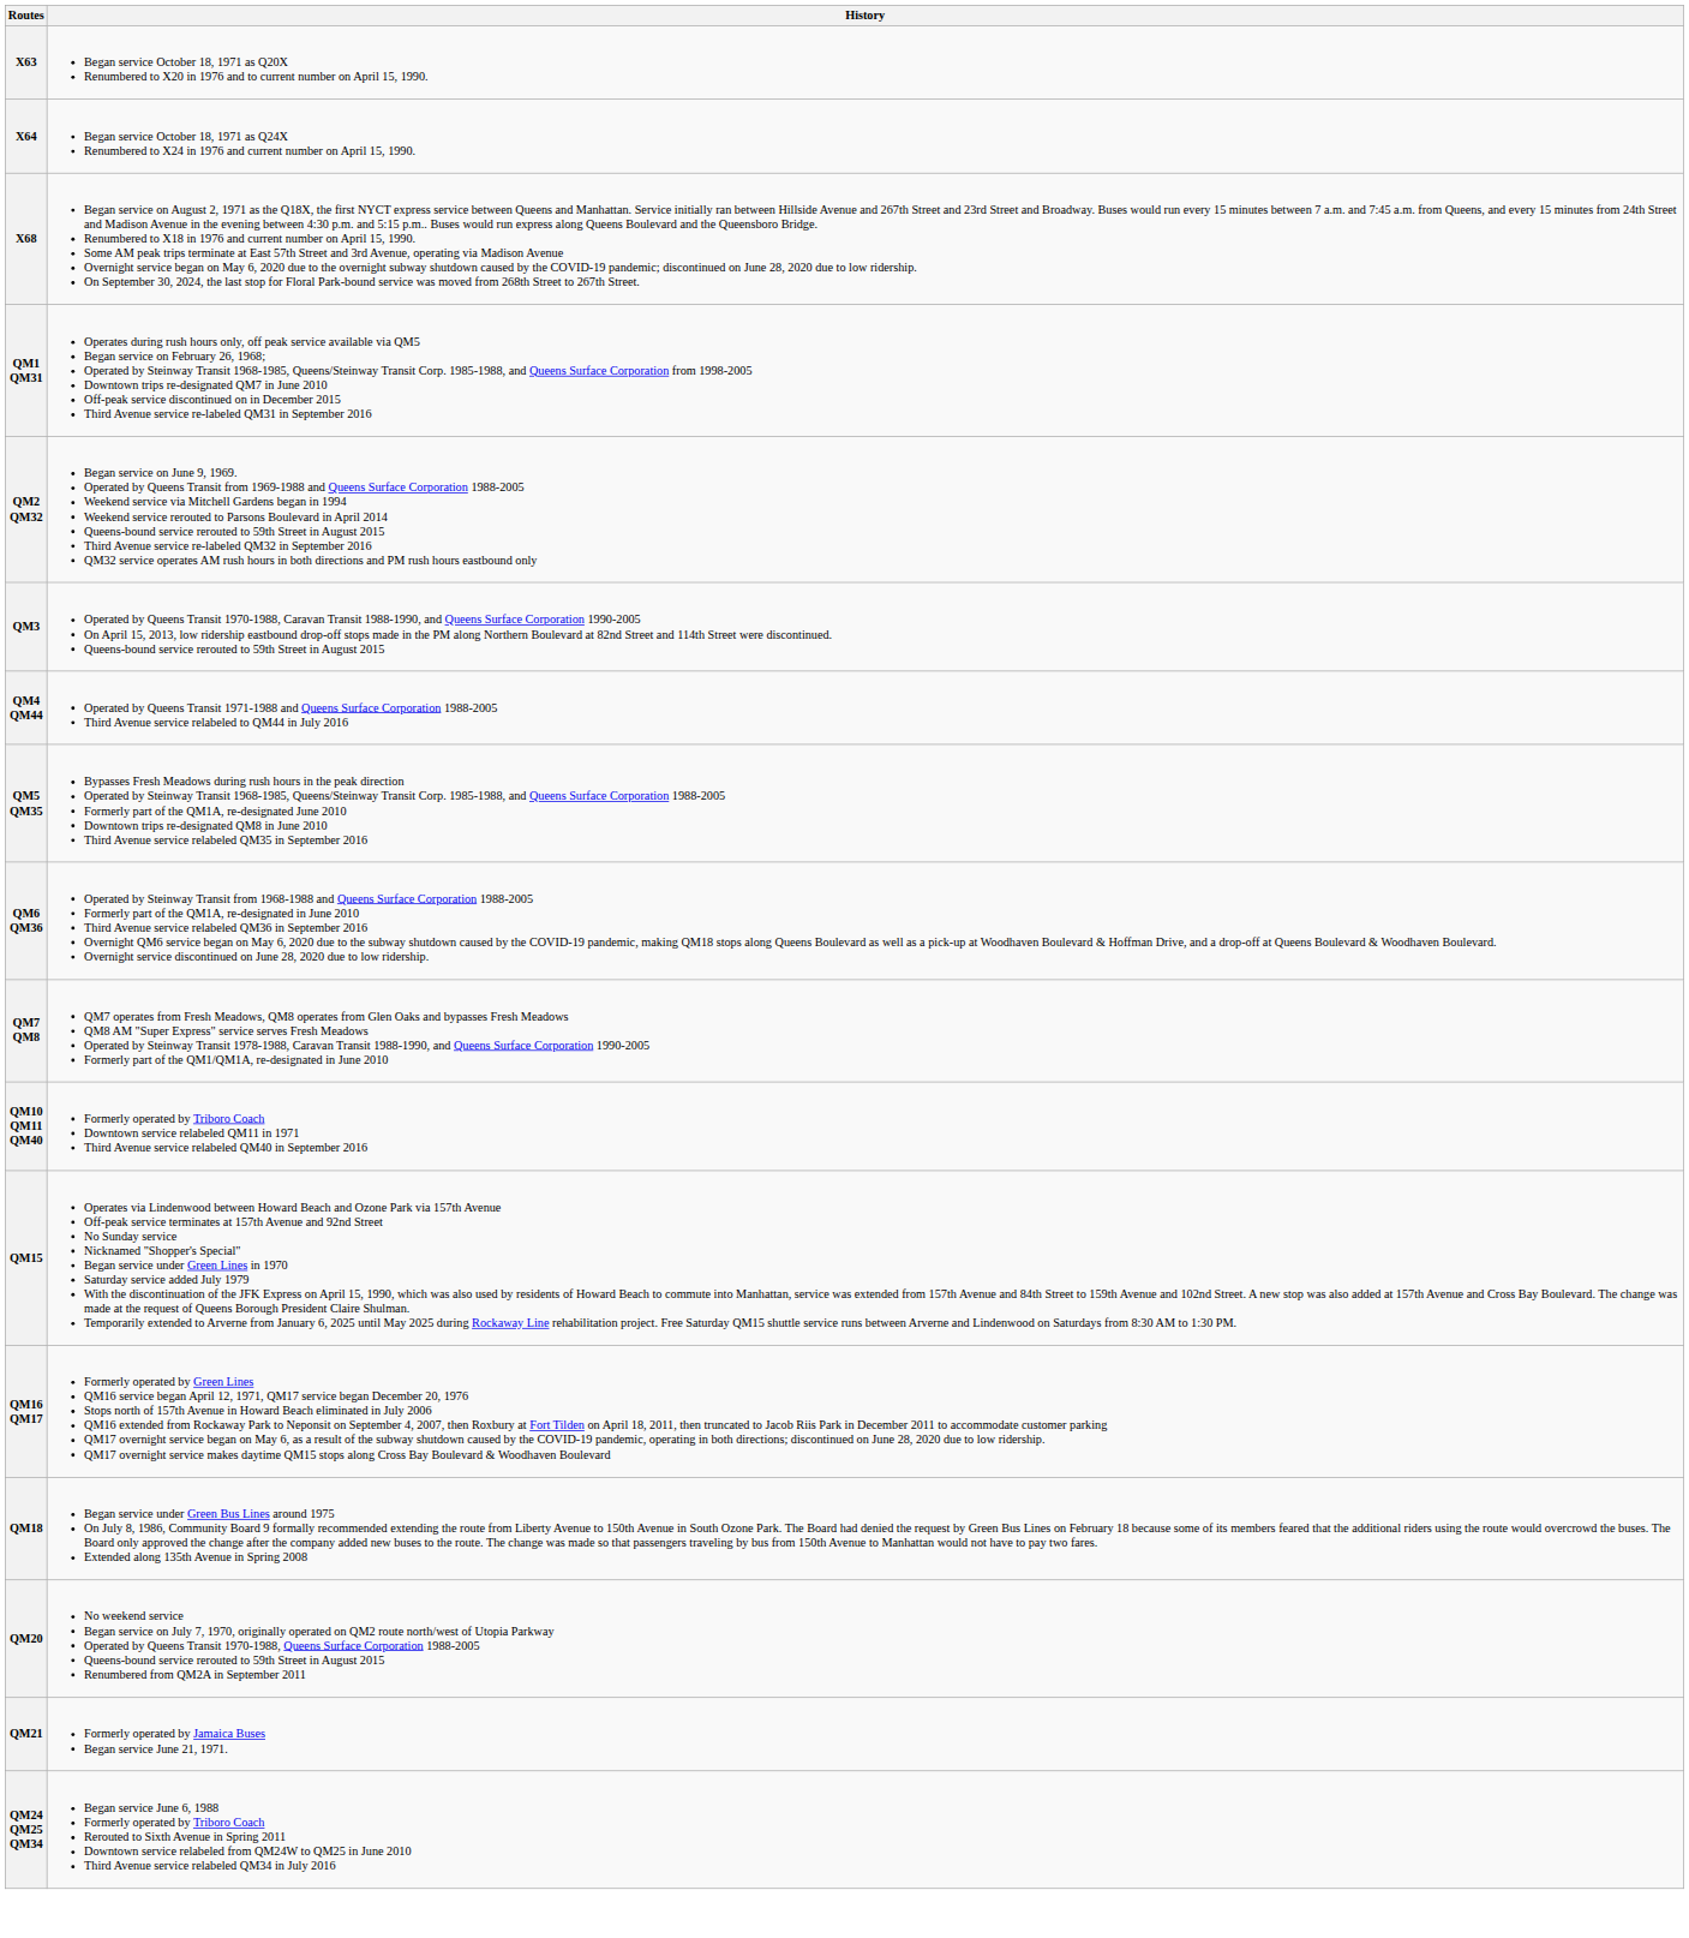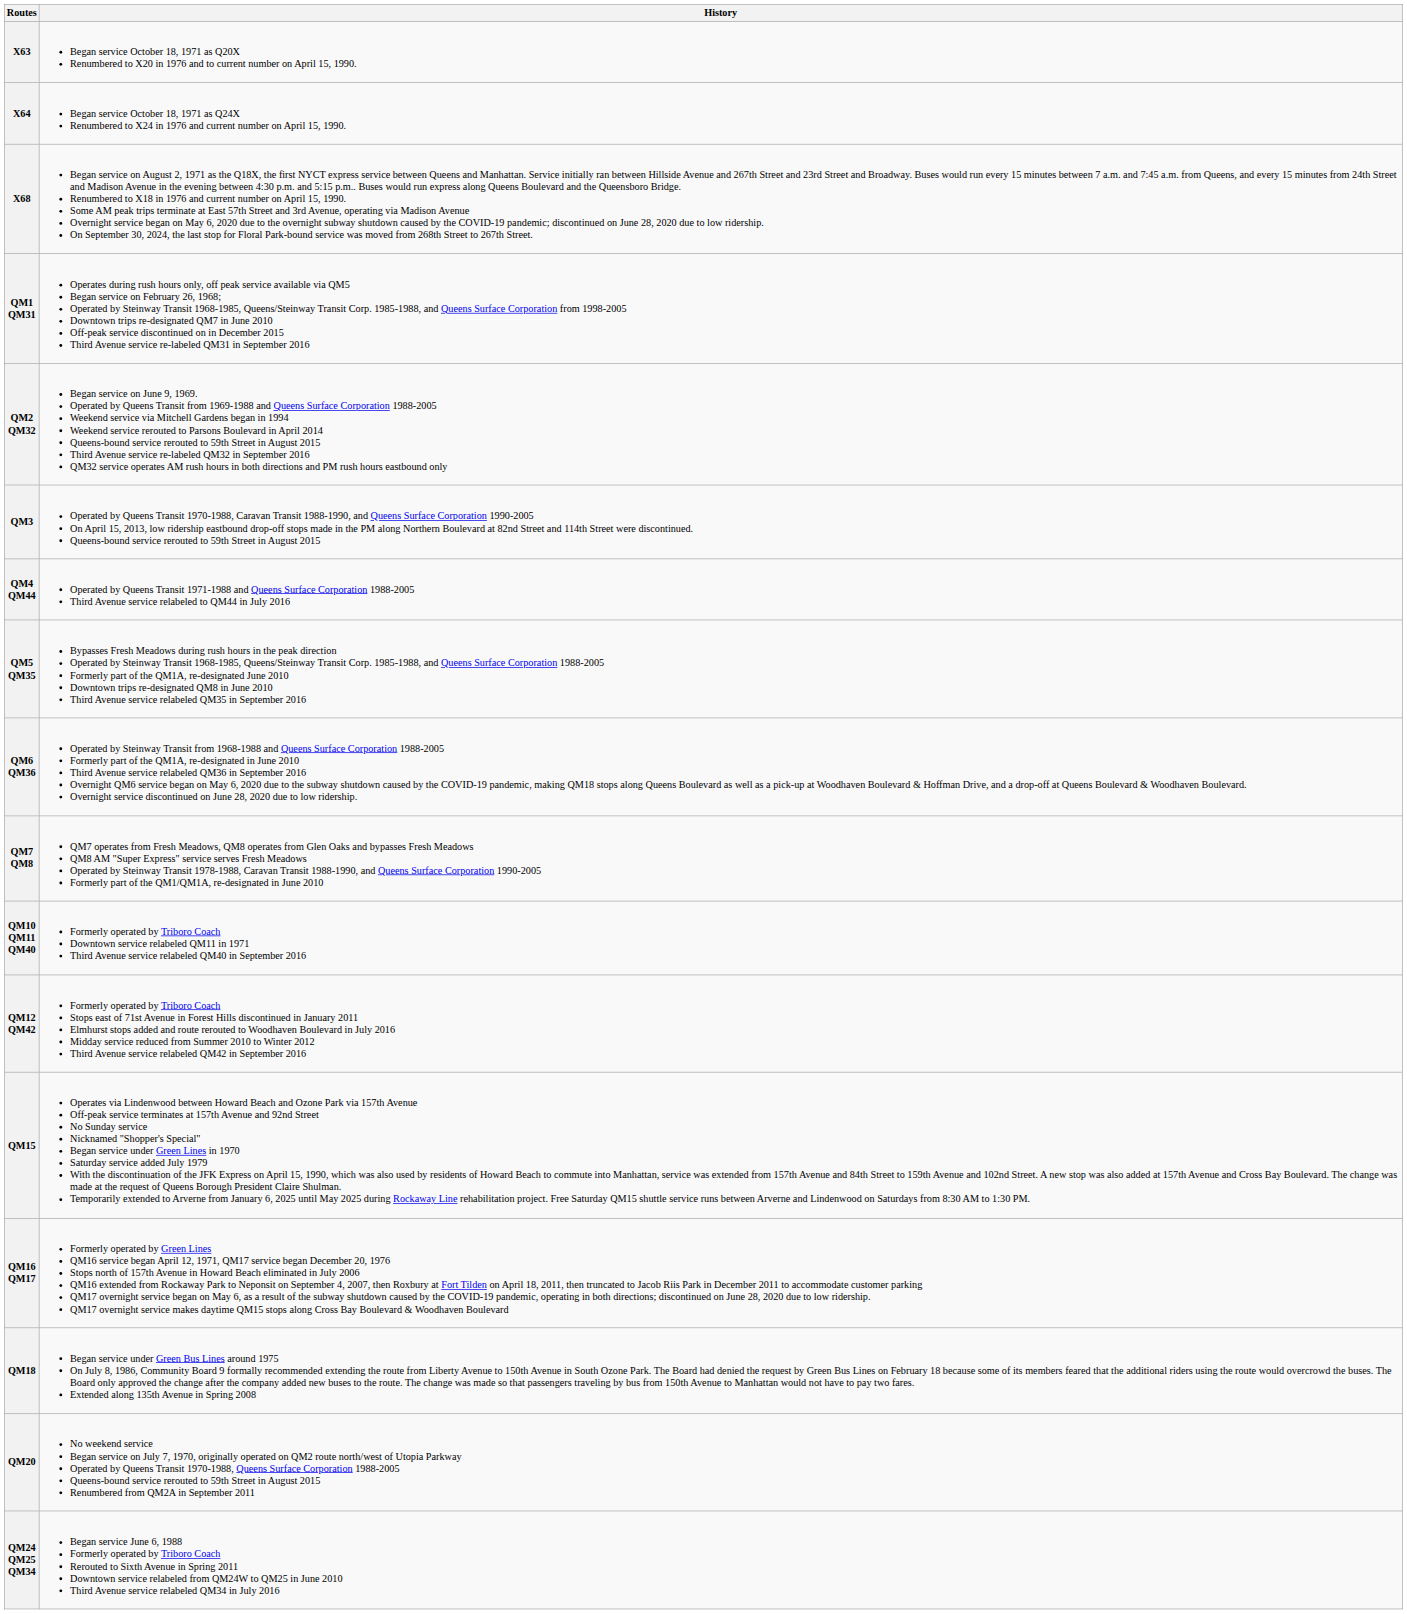+ row: QM12 QM42 | Formerly operated by Triboro Coach Stops east of 71st Avenue in Forest Hills discontinued in January 2011 Elmhurst stops added and route rerouted to Woodhaven Boulevard in July 2016 Midday service reduced from Summer 2010 to Winter 2012 Third Avenue service relabeled QM42 in September 2016
- row: QM21 | Formerly operated by Jamaica Buses Began service June 21, 1971.
